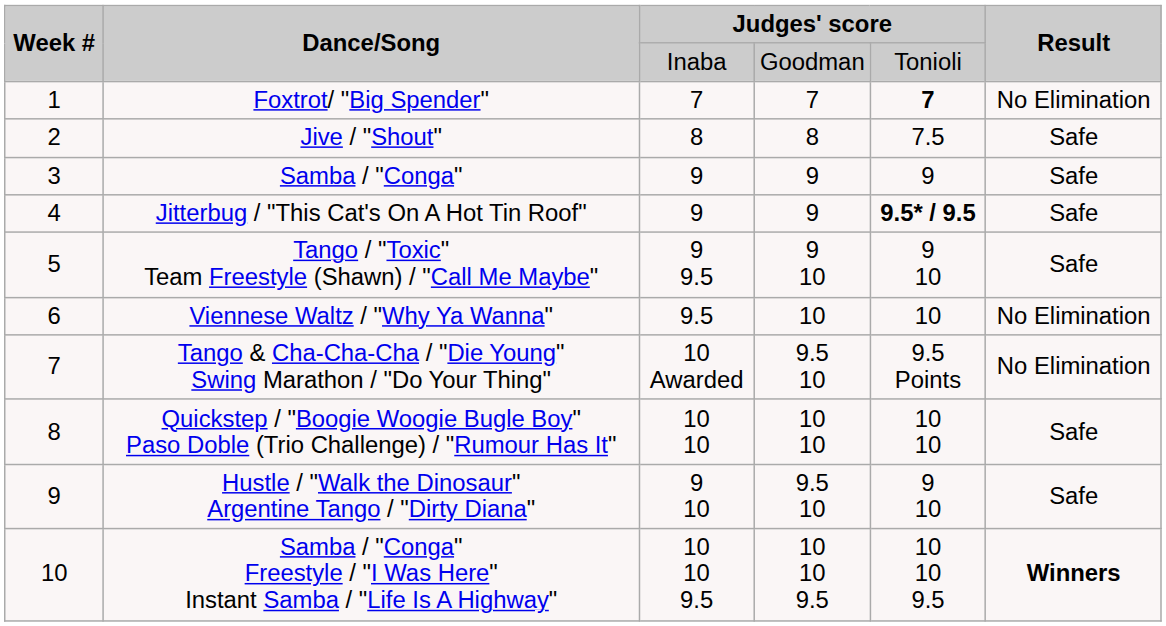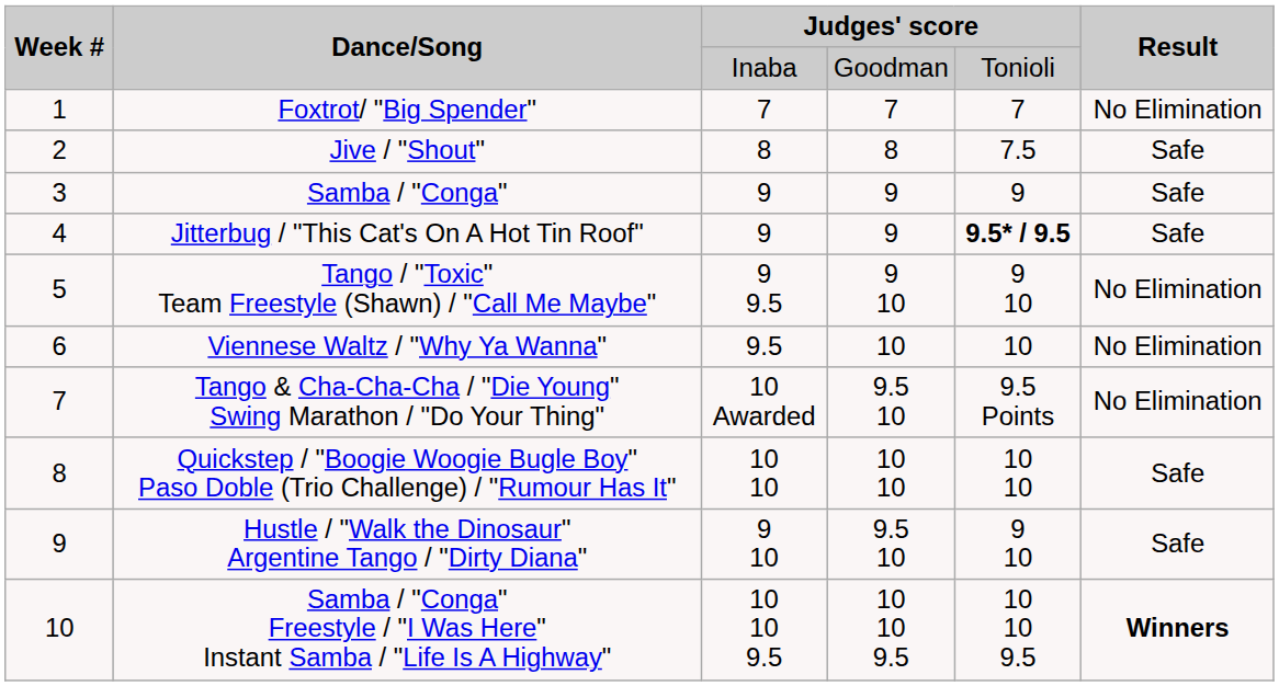Foxtrot/ "Big Spender" | column 5: bold -> normal
Tango / "Toxic" Team Freestyle (Shawn) / "Call Me Maybe" | Result: Safe -> No Elimination
